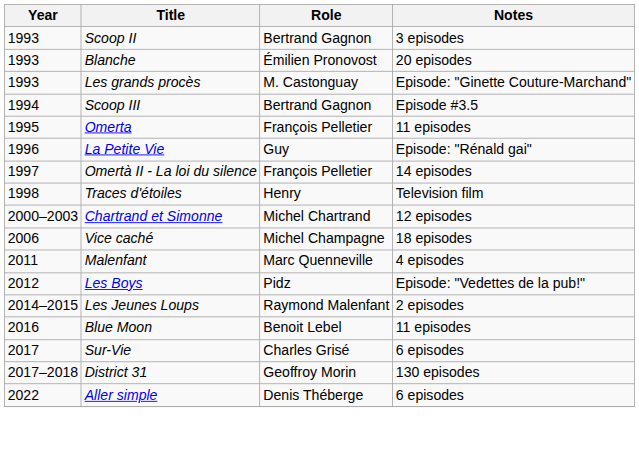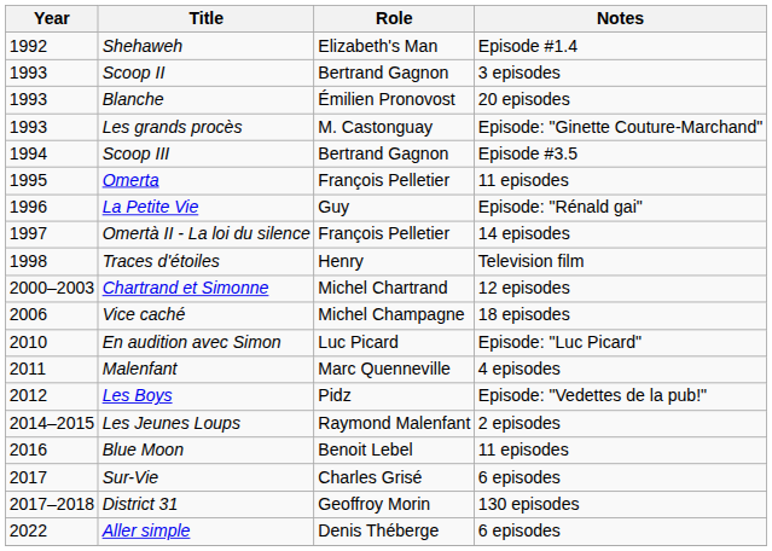+ row: 1992 | Shehaweh | Elizabeth's Man | Episode #1.4
+ row: 2010 | En audition avec Simon | Luc Picard | Episode: "Luc Picard"
